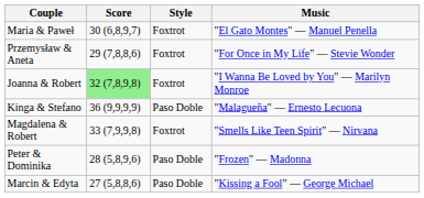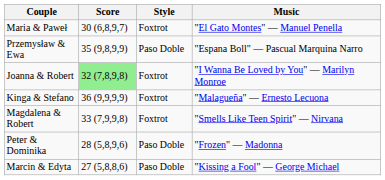- row: Przemysław & Aneta | 29 (7,8,8,6) | Foxtrot | "For Once in My Life" — Stevie Wonder
+ row: Przemysław & Ewa | 35 (9,8,9,9) | Paso Doble | "Espana Boll" — Pascual Marquina Narro
Kinga & Stefano | Style: Paso Doble -> Foxtrot
